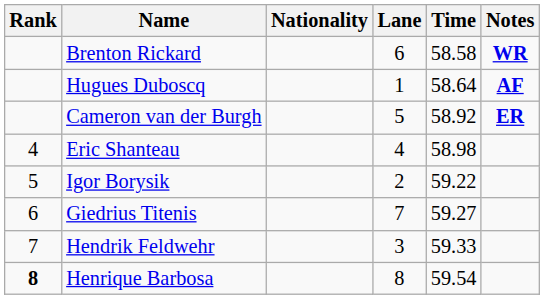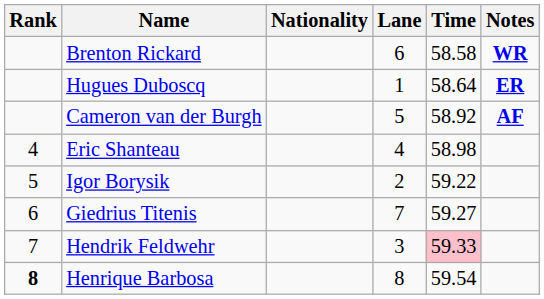Hugues Duboscq | Notes: AF -> ER
Cameron van der Burgh | Notes: ER -> AF
Hendrik Feldwehr | Time: no background -> pink background
